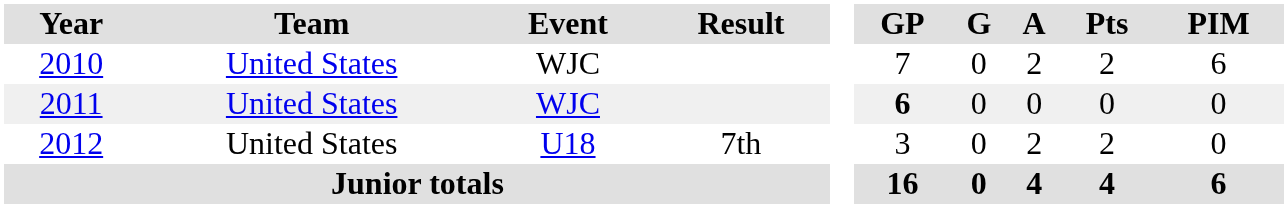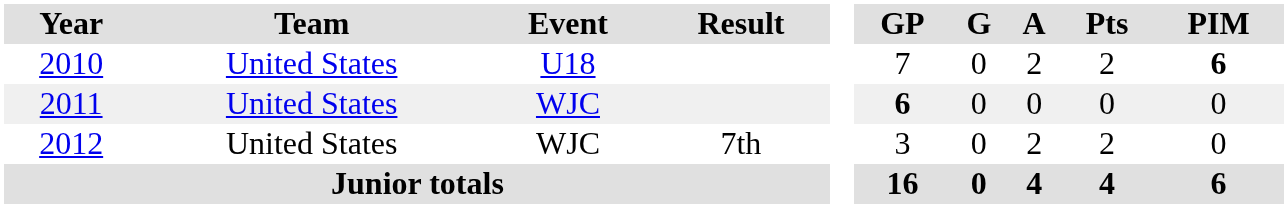2010 | Event: WJC -> U18
2010 | PIM: normal -> bold
2012 | Event: U18 -> WJC
